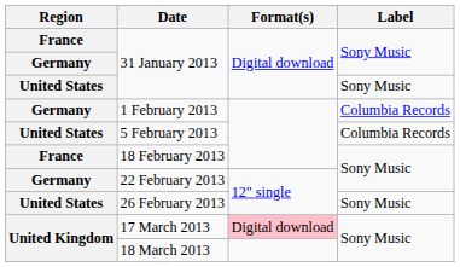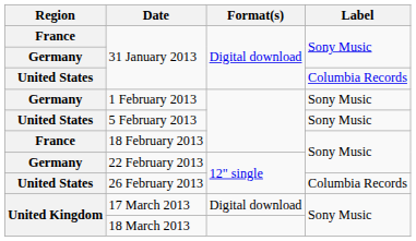United States / 31 January 2013 | Label: Sony Music -> Columbia Records
1 February 2013 | Label: Columbia Records -> Sony Music
5 February 2013 | Label: Columbia Records -> Sony Music
26 February 2013 | Label: Sony Music -> Columbia Records
17 March 2013 | Format(s): pink background -> no background
